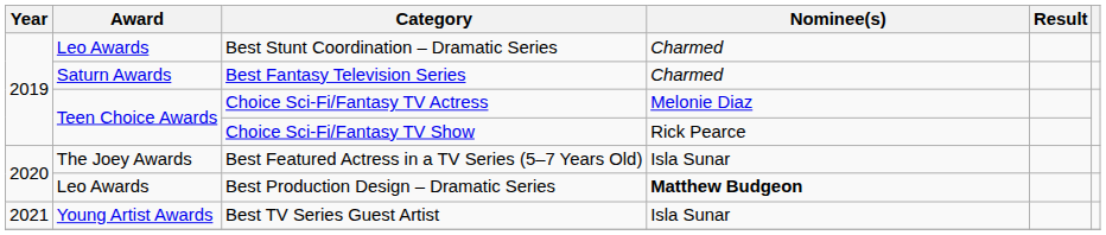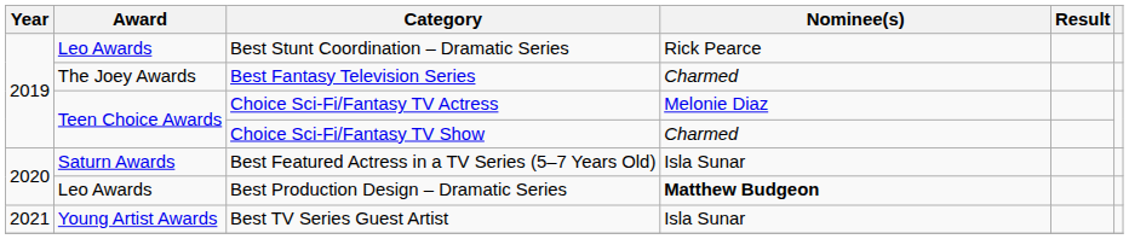Best Stunt Coordination – Dramatic Series | Nominee(s): Charmed -> Rick Pearce
Best Fantasy Television Series | Award: Saturn Awards -> The Joey Awards
Choice Sci-Fi/Fantasy TV Show | Nominee(s): Rick Pearce -> Charmed
Best Featured Actress in a TV Series (5–7 Years Old) | Award: The Joey Awards -> Saturn Awards
